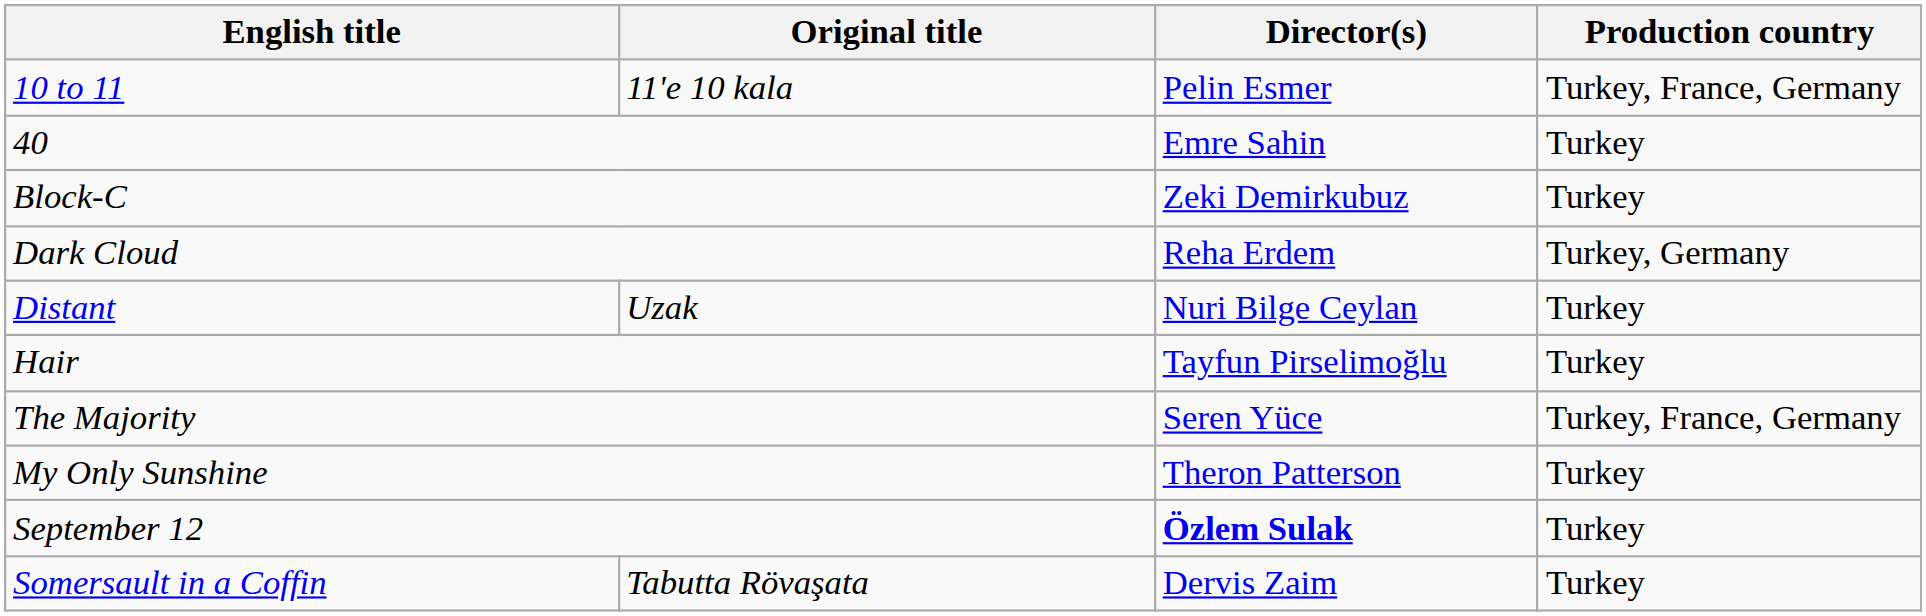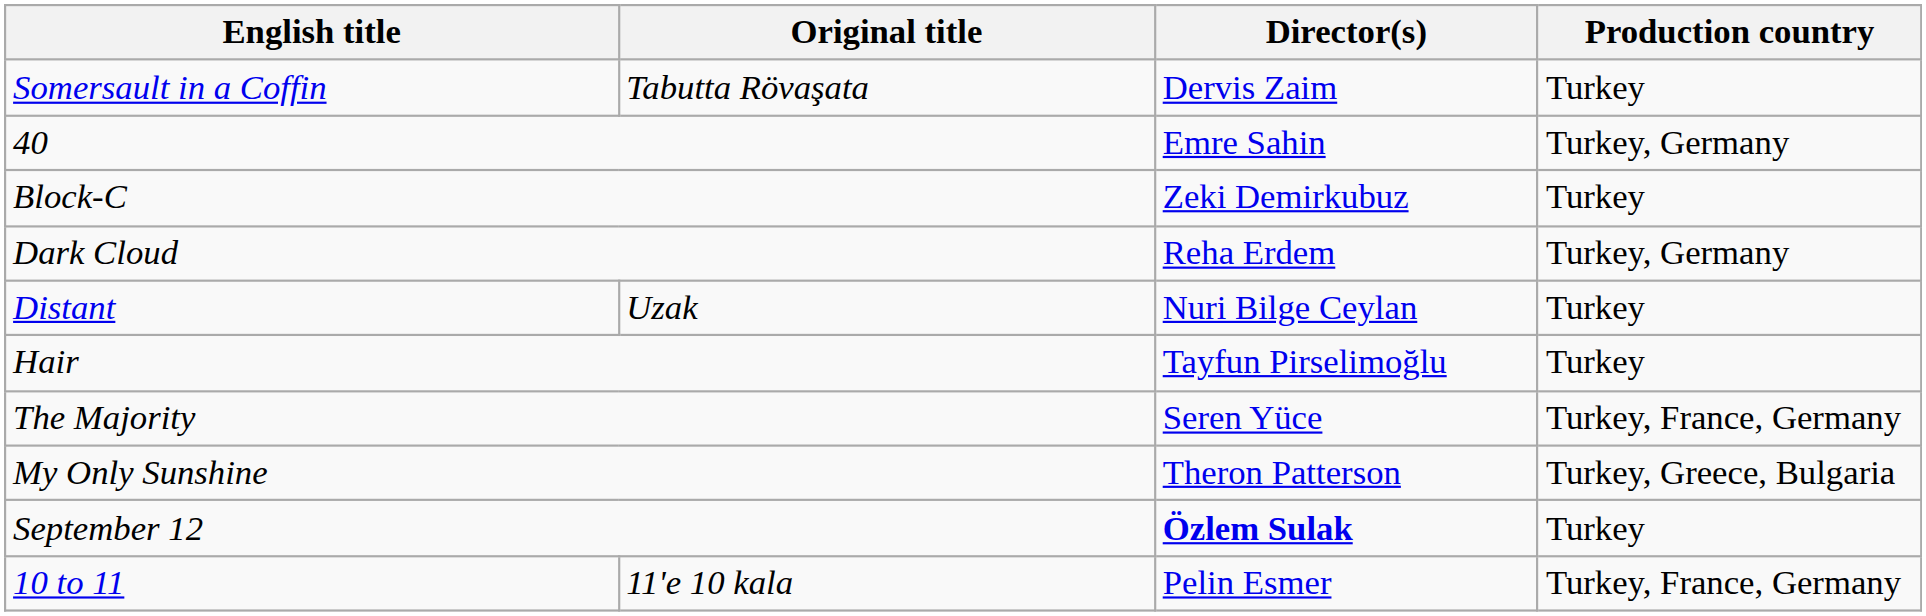rows swapped: 10 to 11 <-> Somersault in a Coffin
40 | Production country: Turkey -> Turkey, Germany
My Only Sunshine | Production country: Turkey -> Turkey, Greece, Bulgaria
